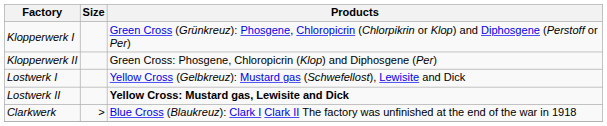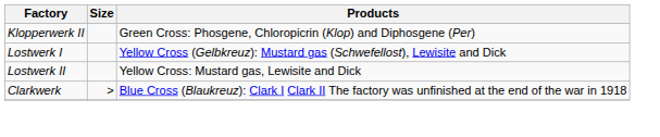- row: Klopperwerk I | Green Cross (Grünkreuz): Phosgene, Chloropicrin (Chlorpikrin or Klop) and Diphosgene (Perstoff or Per)
Lostwerk II | Products: bold -> normal
